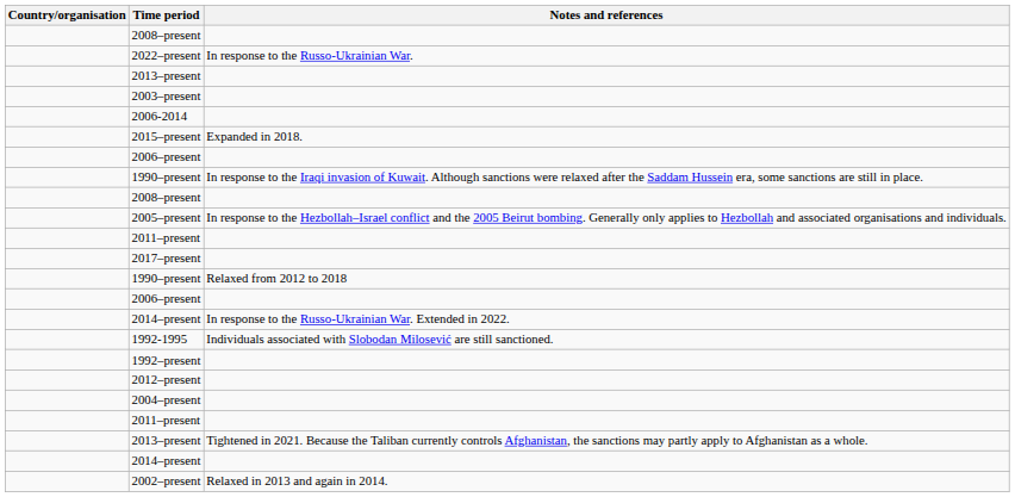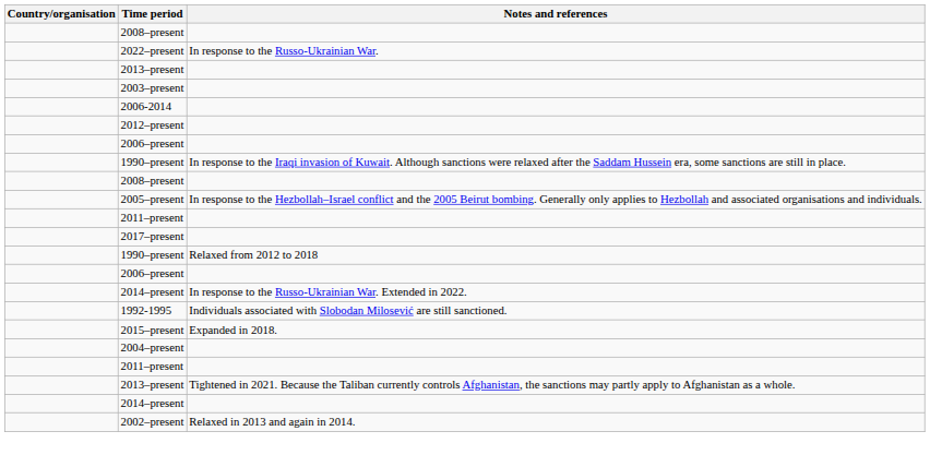rows swapped: 2012–present <-> 2015–present
- row: 1992–present
